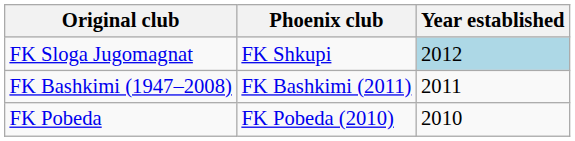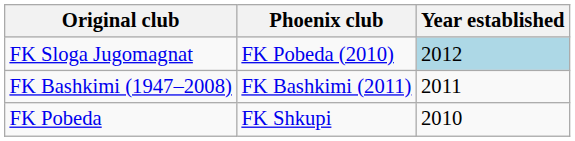FK Sloga Jugomagnat | Phoenix club: FK Shkupi -> FK Pobeda (2010)
FK Pobeda | Phoenix club: FK Pobeda (2010) -> FK Shkupi
